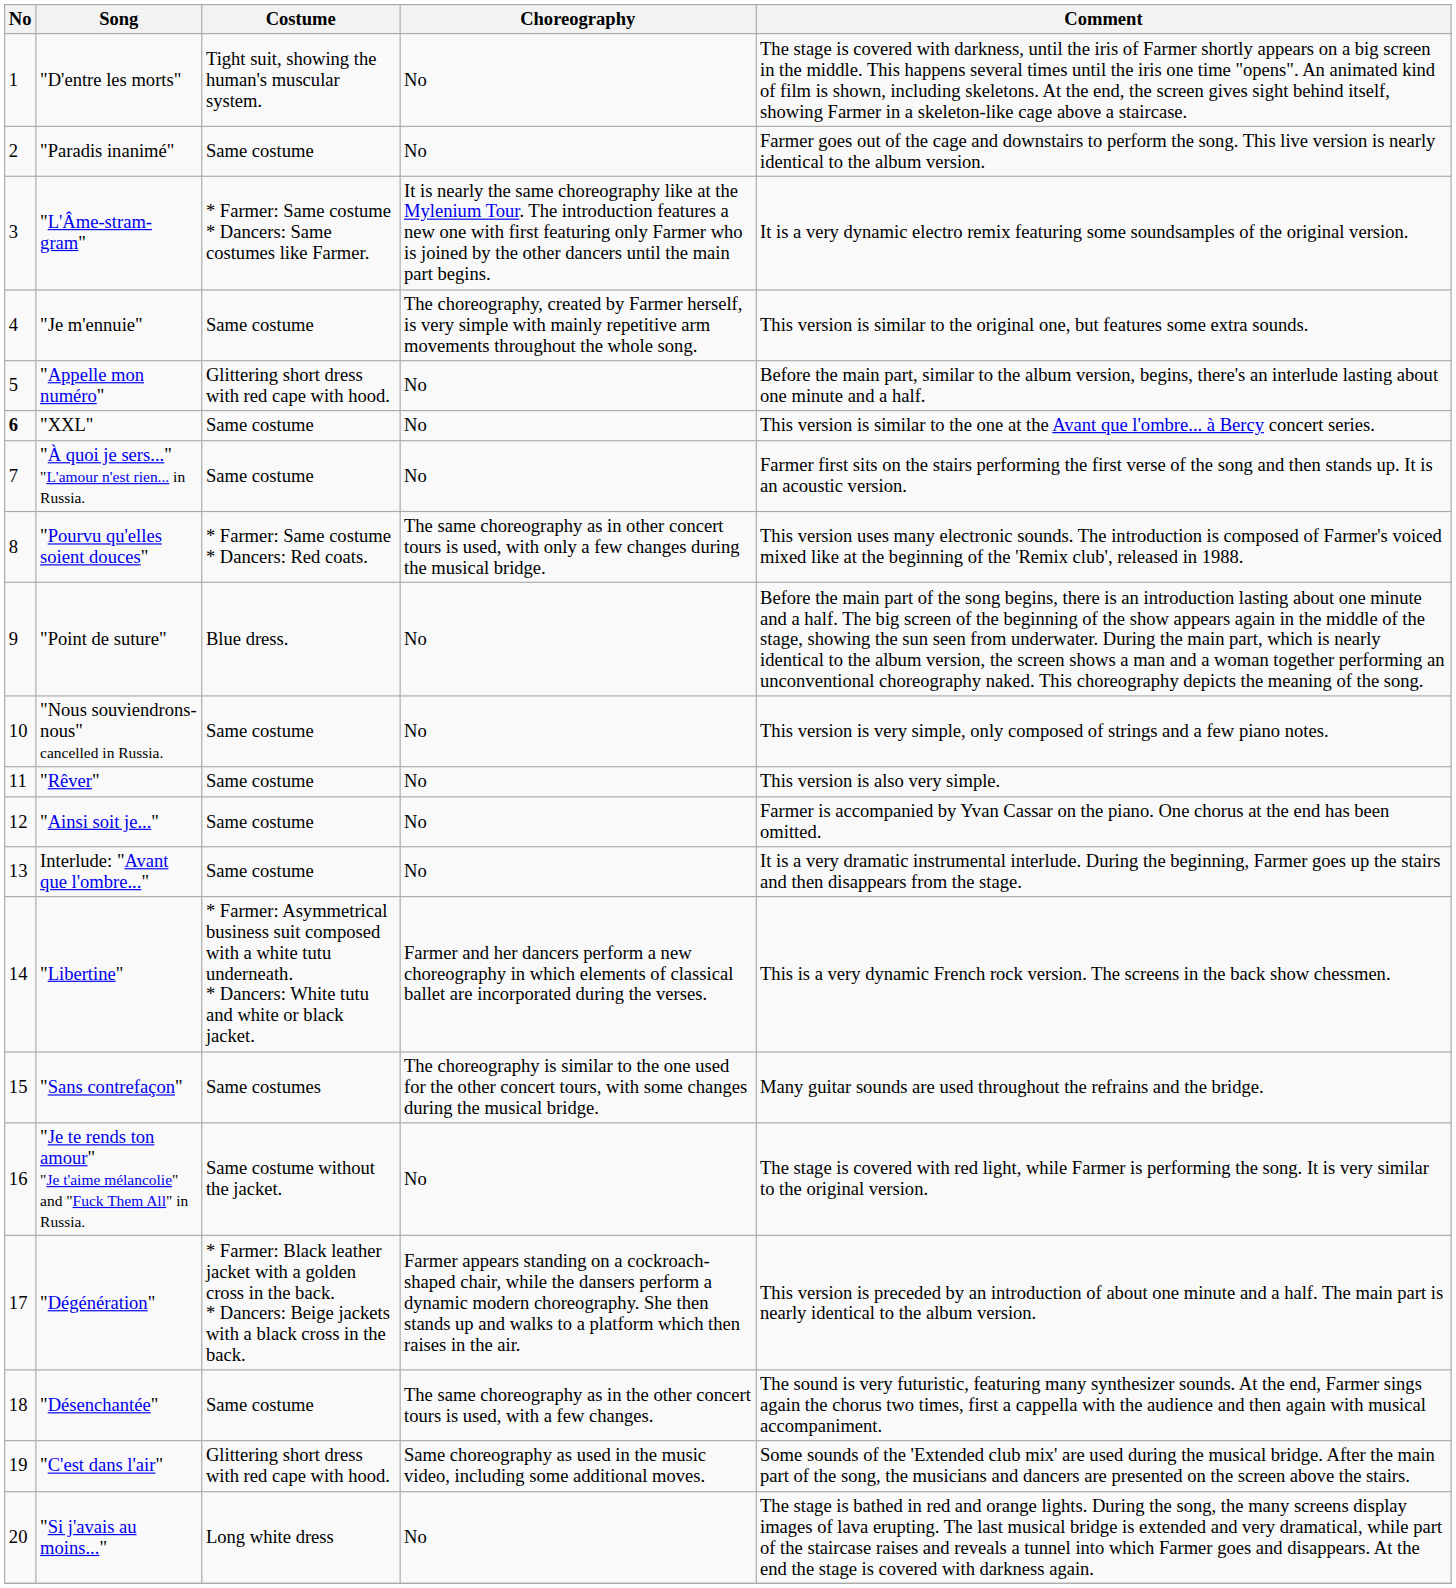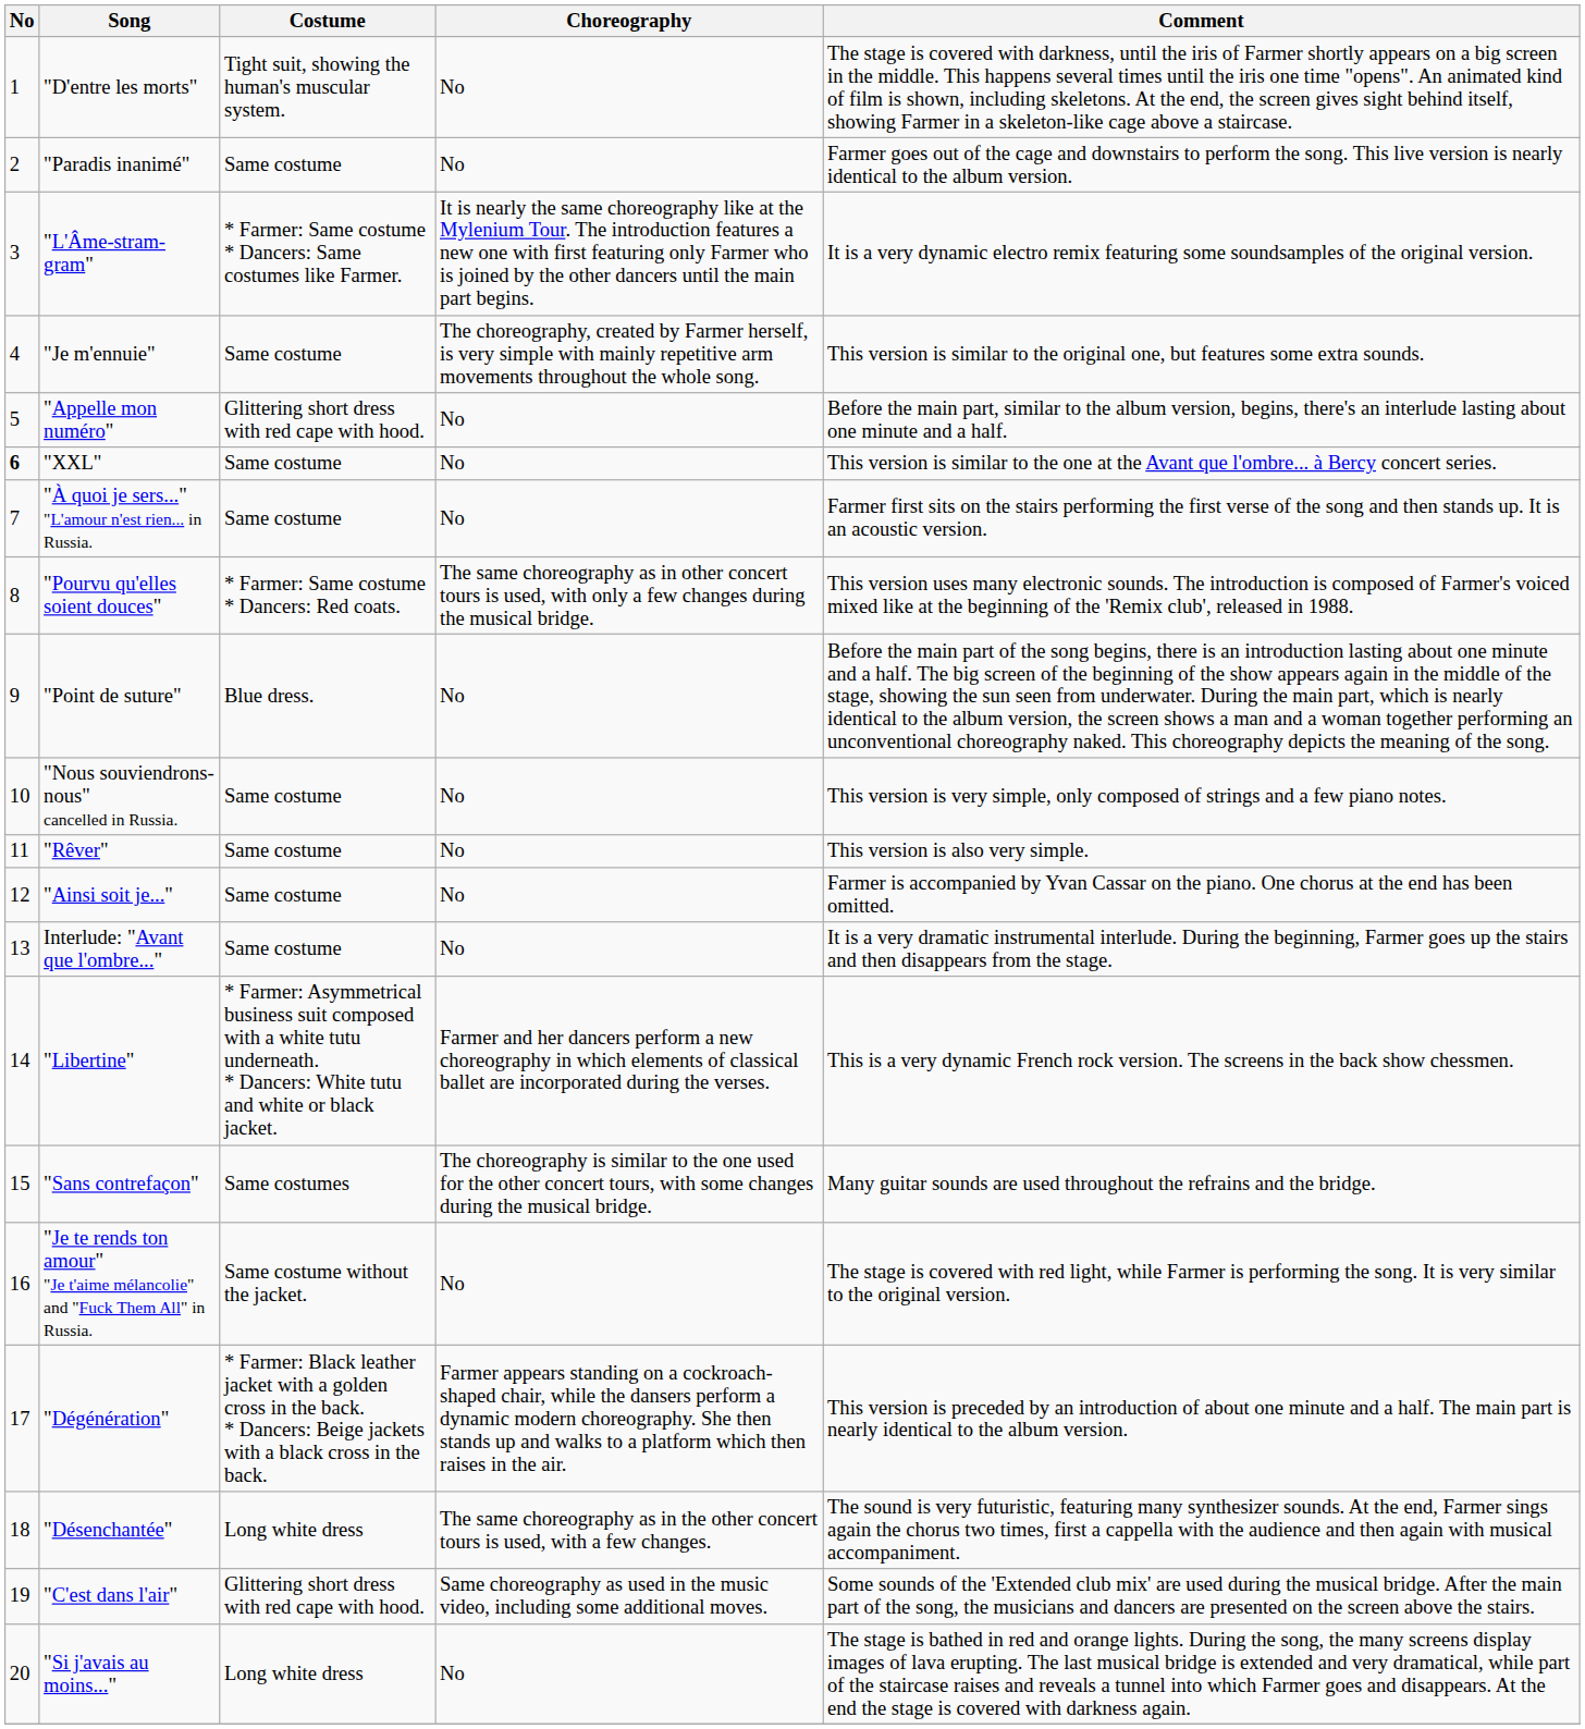"Désenchantée" | Costume: Same costume -> Long white dress
